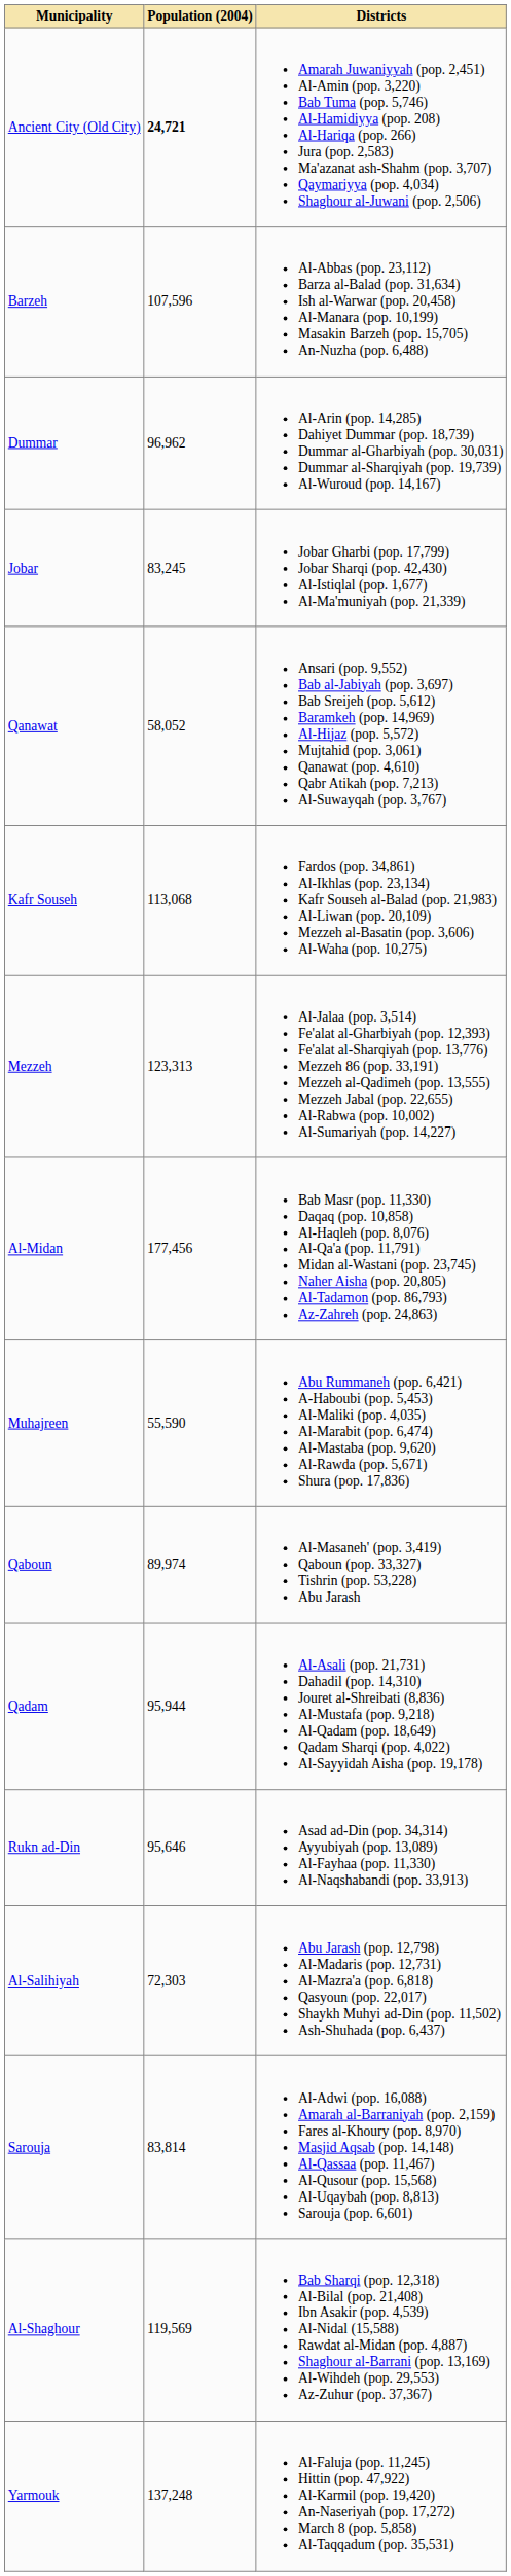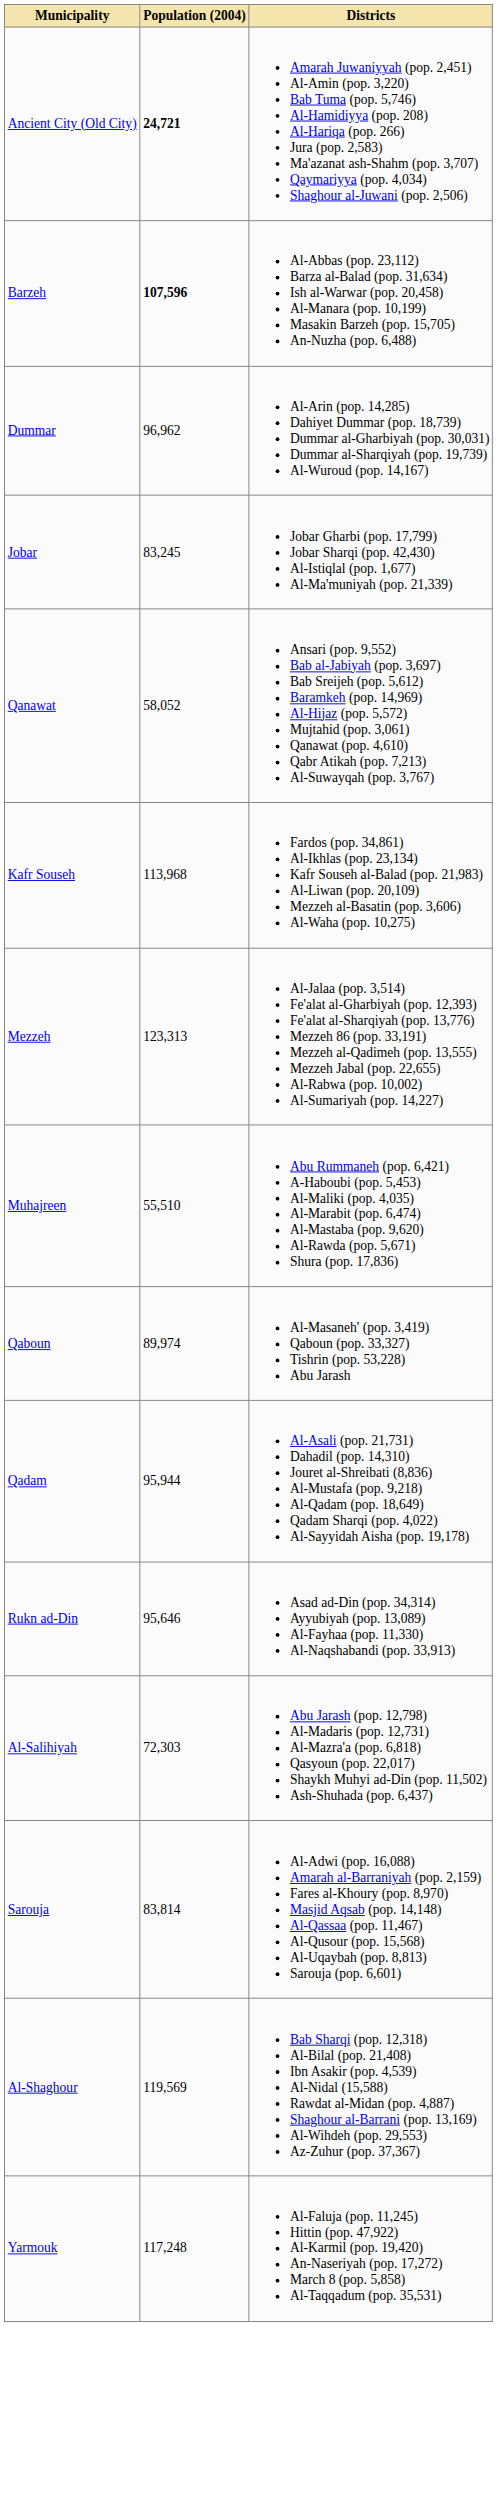Barzeh | Population (2004): normal -> bold
Kafr Souseh | Population (2004): 113,068 -> 113,968
- row: Al-Midan | 177,456 | Bab Masr (pop. 11,330) Daqaq (pop. 10,858) Al-Haqleh (pop. 8,076) Al-Qa'a (pop. 11,791) Midan al-Wastani (pop. 23,745) Naher Aisha (pop. 20,805) Al-Tadamon (pop. 86,793) Az-Zahreh (pop. 24,863)
Muhajreen | Population (2004): 55,590 -> 55,510
Yarmouk | Population (2004): 137,248 -> 117,248
